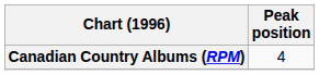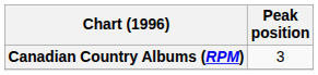Canadian Country Albums (RPM) | Peak position: 4 -> 3
